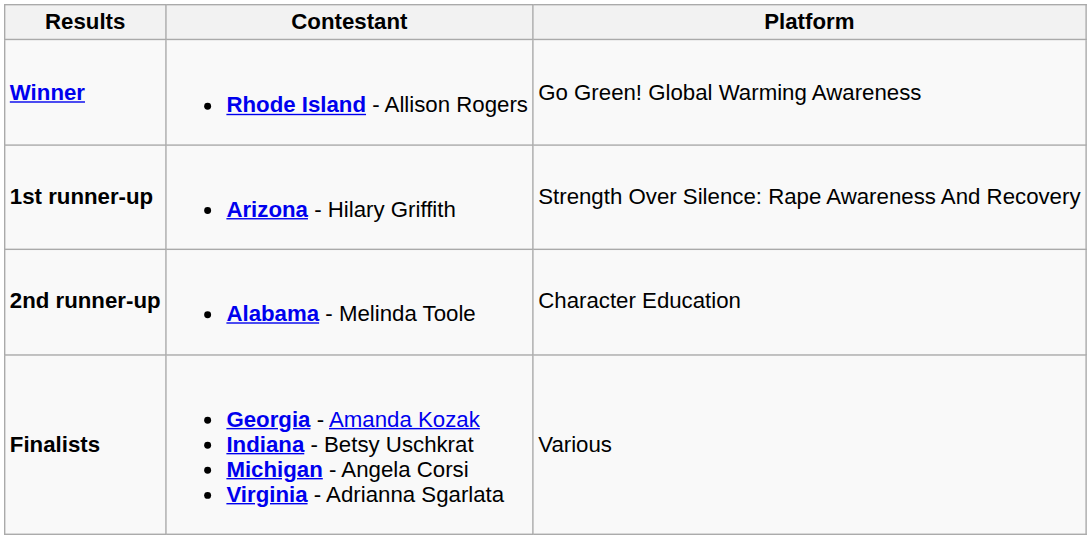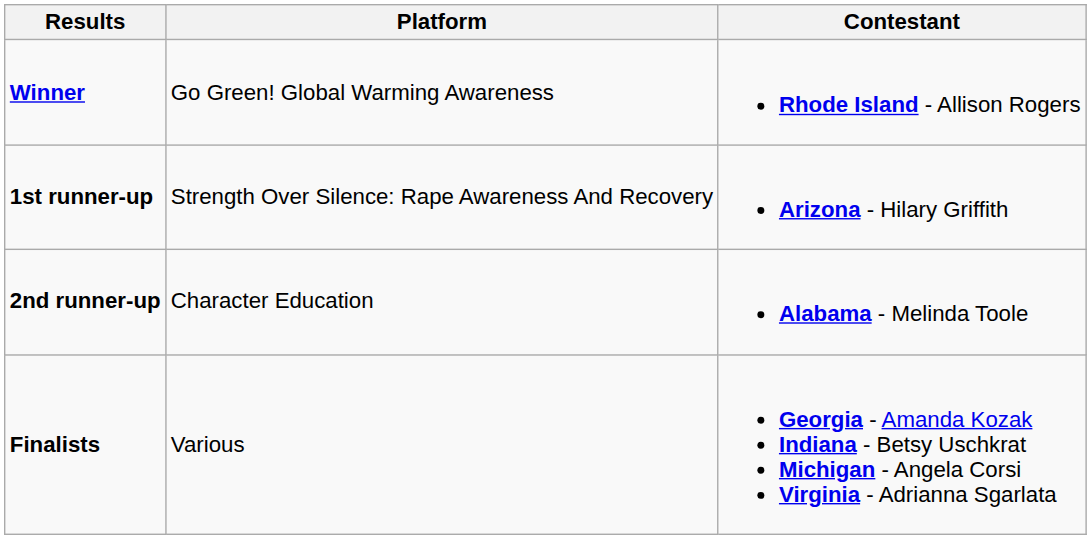columns swapped: Contestant <-> Platform
